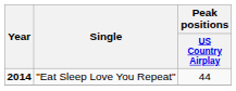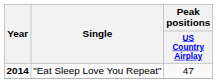"Eat Sleep Love You Repeat" | Peak positions / US Country Airplay: 44 -> 47
